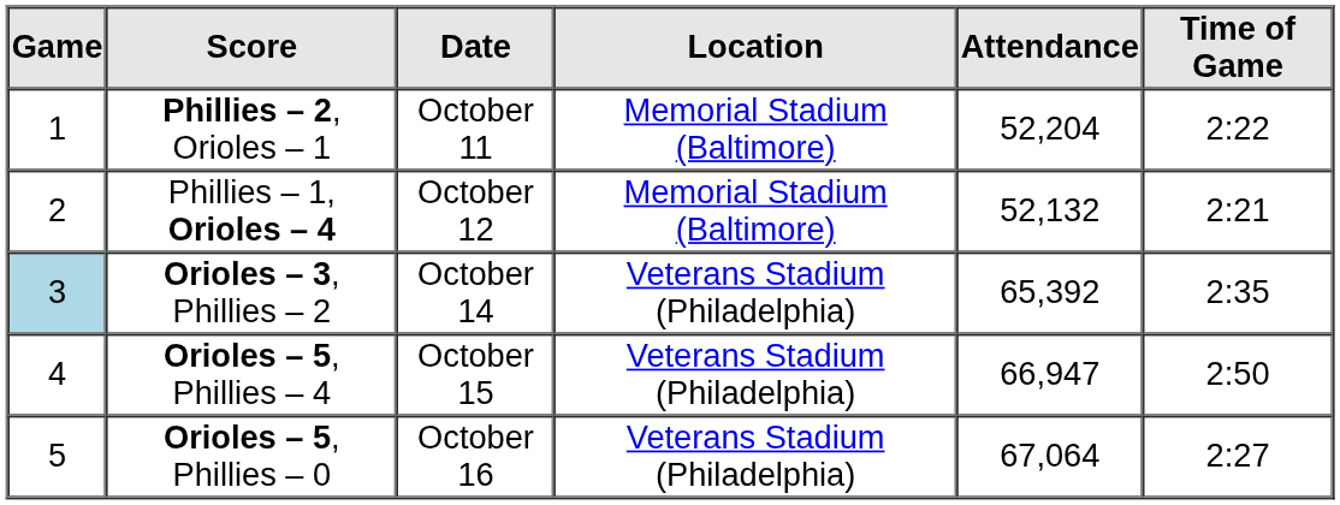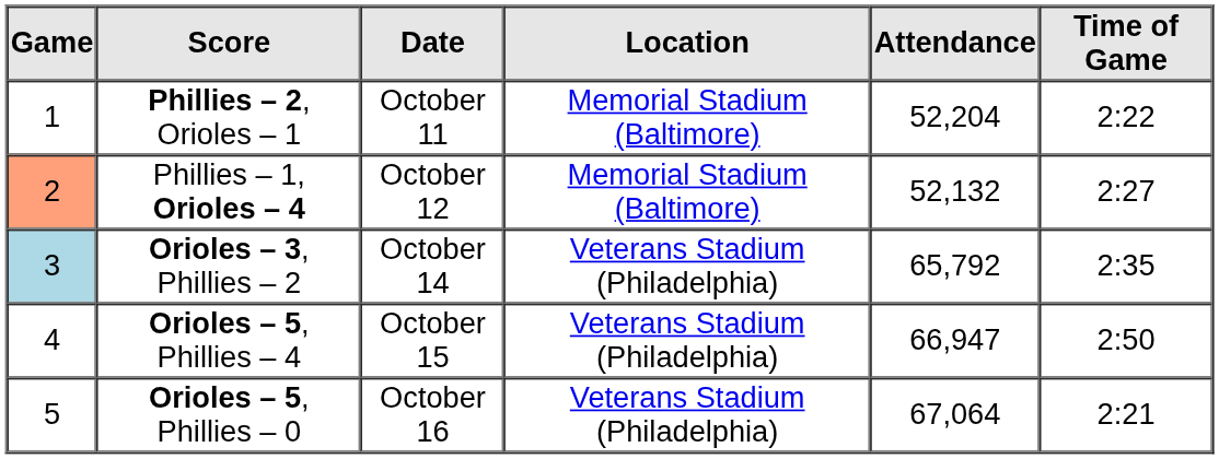Phillies – 1, Orioles – 4 | Game: no background -> lightsalmon background
Phillies – 1, Orioles – 4 | Time of Game: 2:21 -> 2:27
Orioles – 3, Phillies – 2 | Attendance: 65,392 -> 65,792
Orioles – 5, Phillies – 0 | Time of Game: 2:27 -> 2:21
